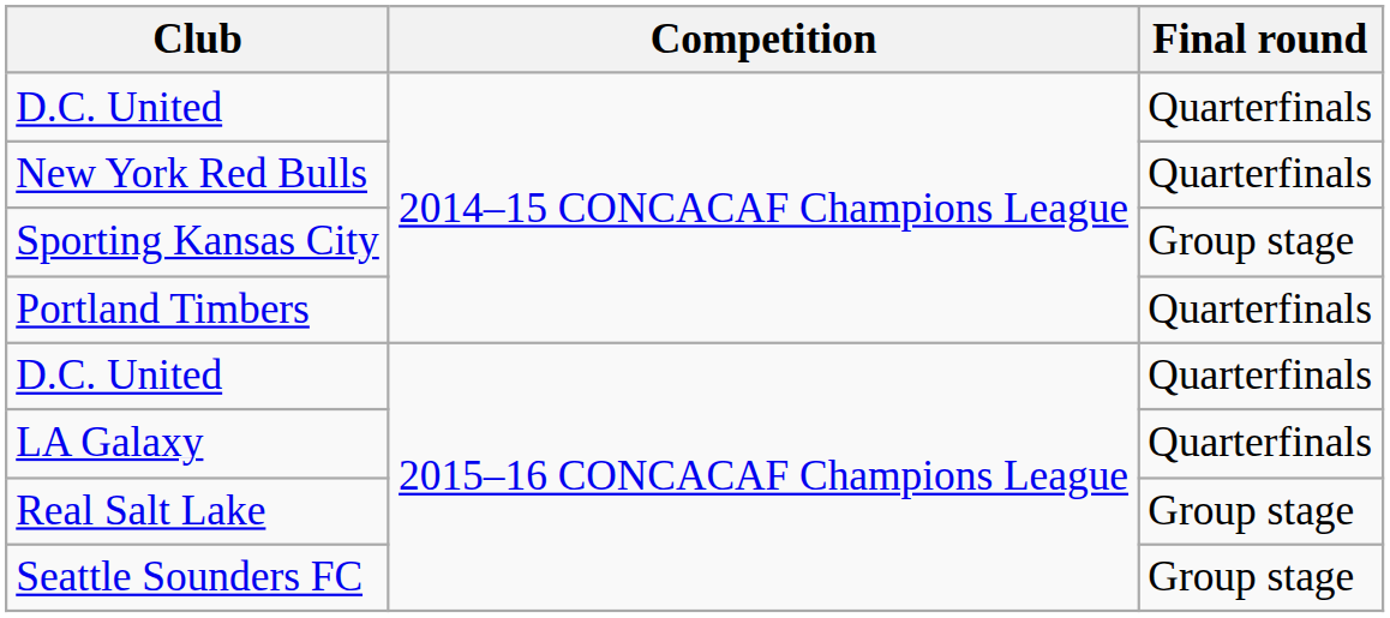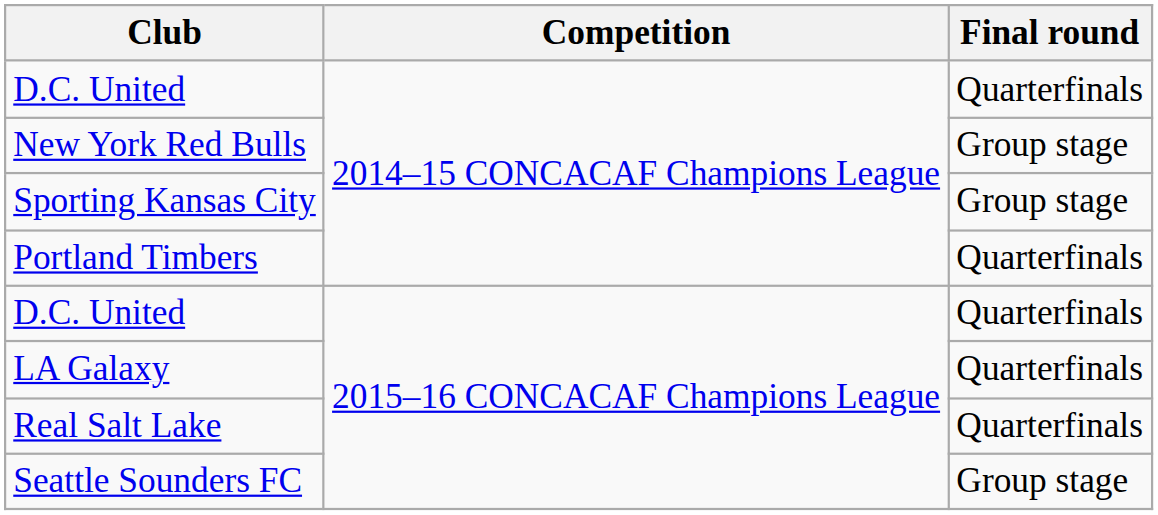New York Red Bulls | Final round: Quarterfinals -> Group stage
Real Salt Lake | Final round: Group stage -> Quarterfinals
